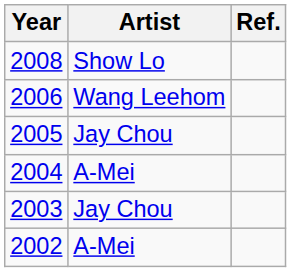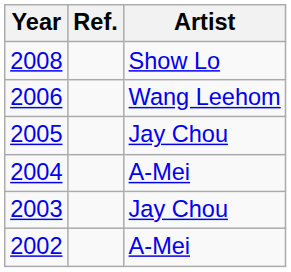columns swapped: Artist <-> Ref.
